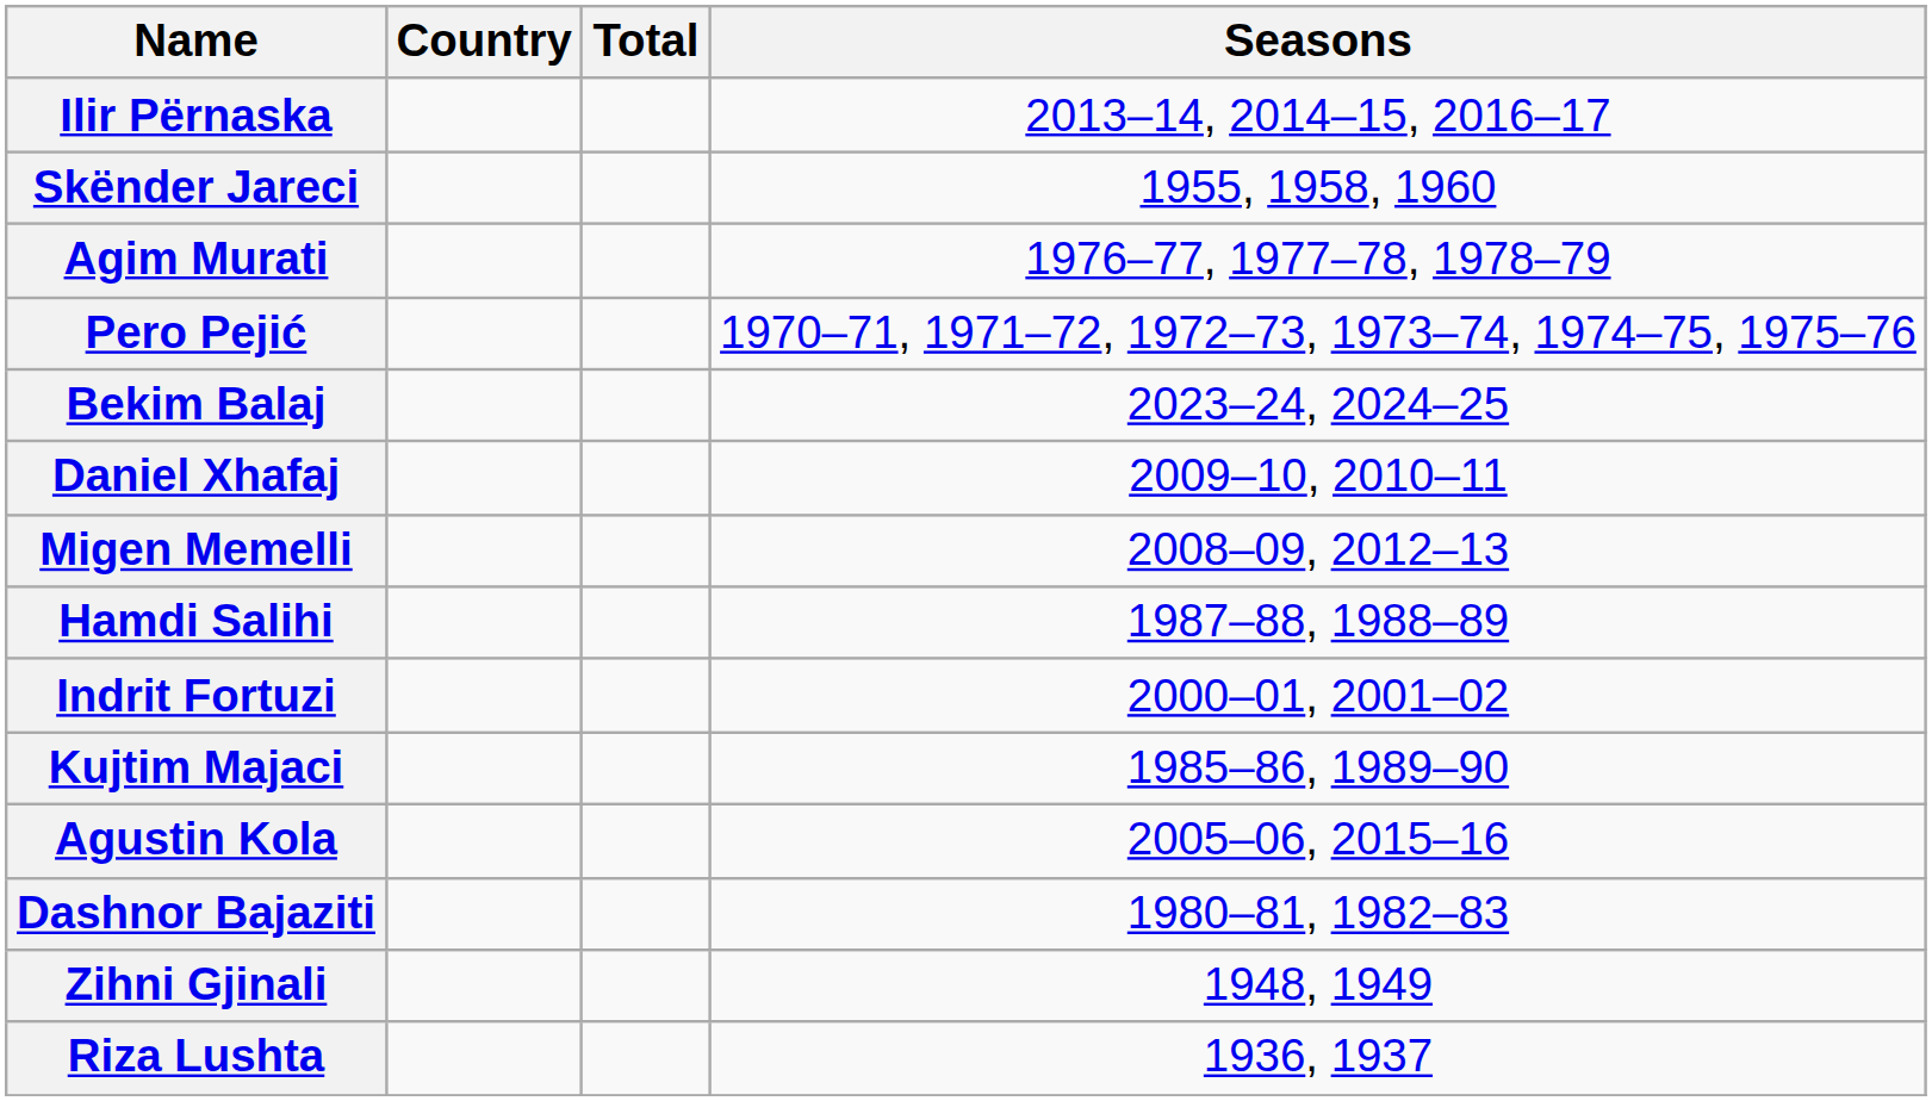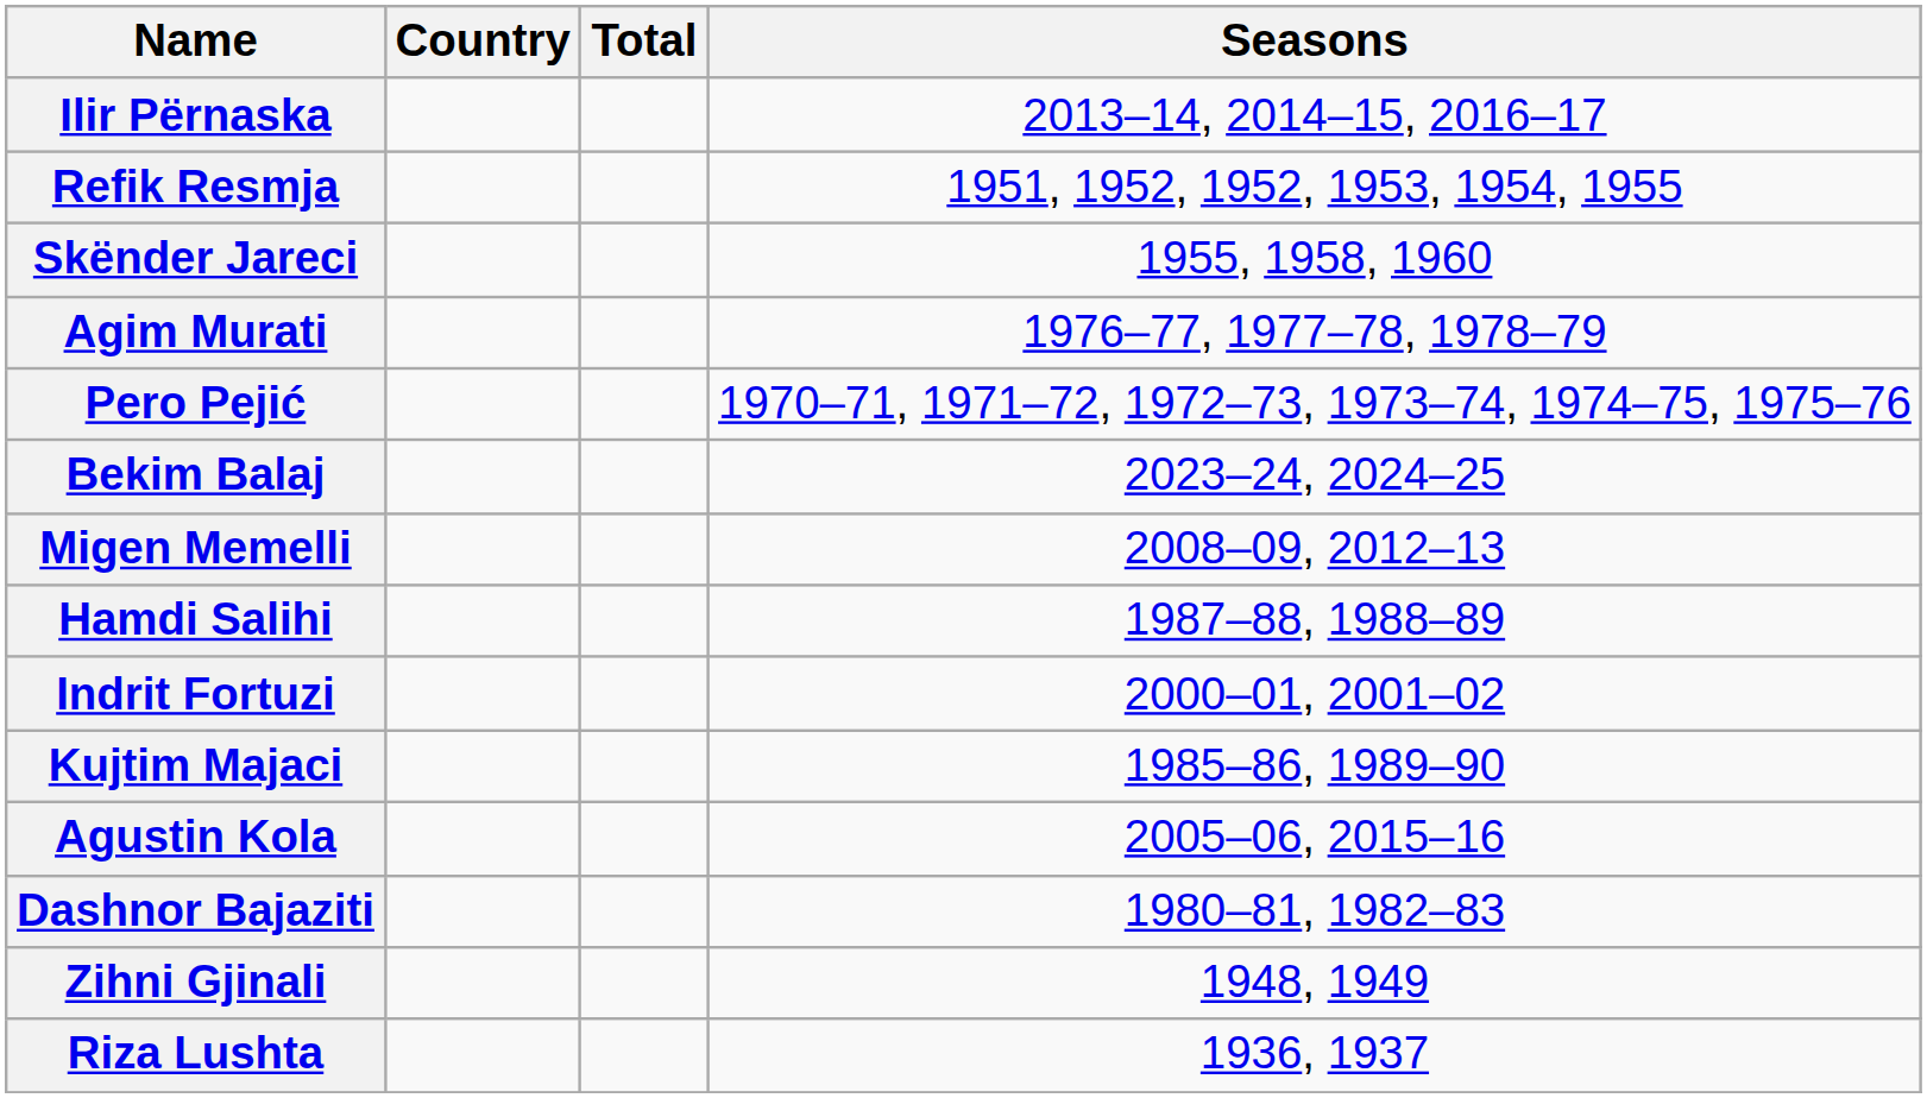+ row: Refik Resmja | 1951, 1952, 1952, 1953, 1954, 1955
- row: Daniel Xhafaj | 2009–10, 2010–11
